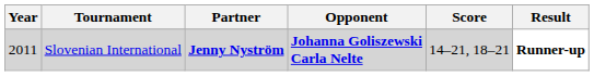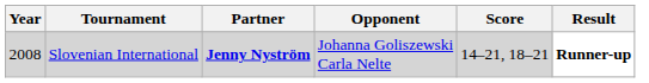Slovenian International | Year: 2011 -> 2008
Slovenian International | Opponent: bold -> normal
